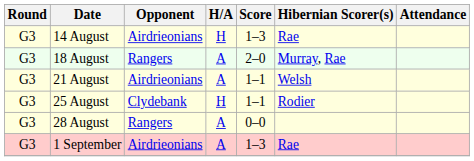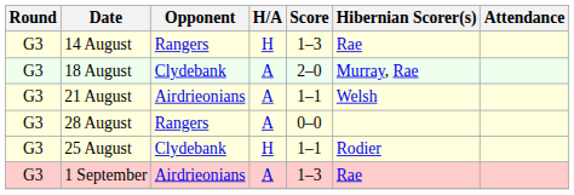14 August | Opponent: Airdrieonians -> Rangers
18 August | Opponent: Rangers -> Clydebank
rows swapped: 25 August <-> 28 August
